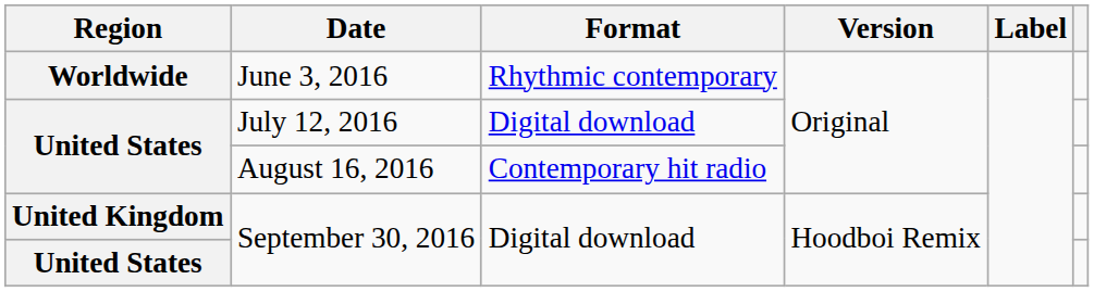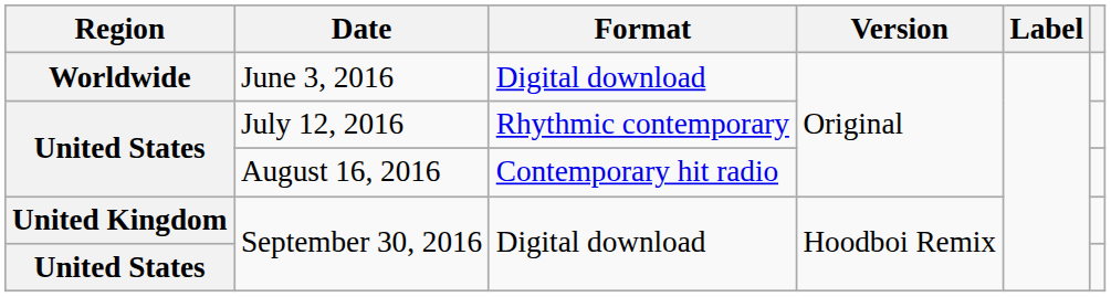June 3, 2016 | Format: Rhythmic contemporary -> Digital download
July 12, 2016 | Format: Digital download -> Rhythmic contemporary
